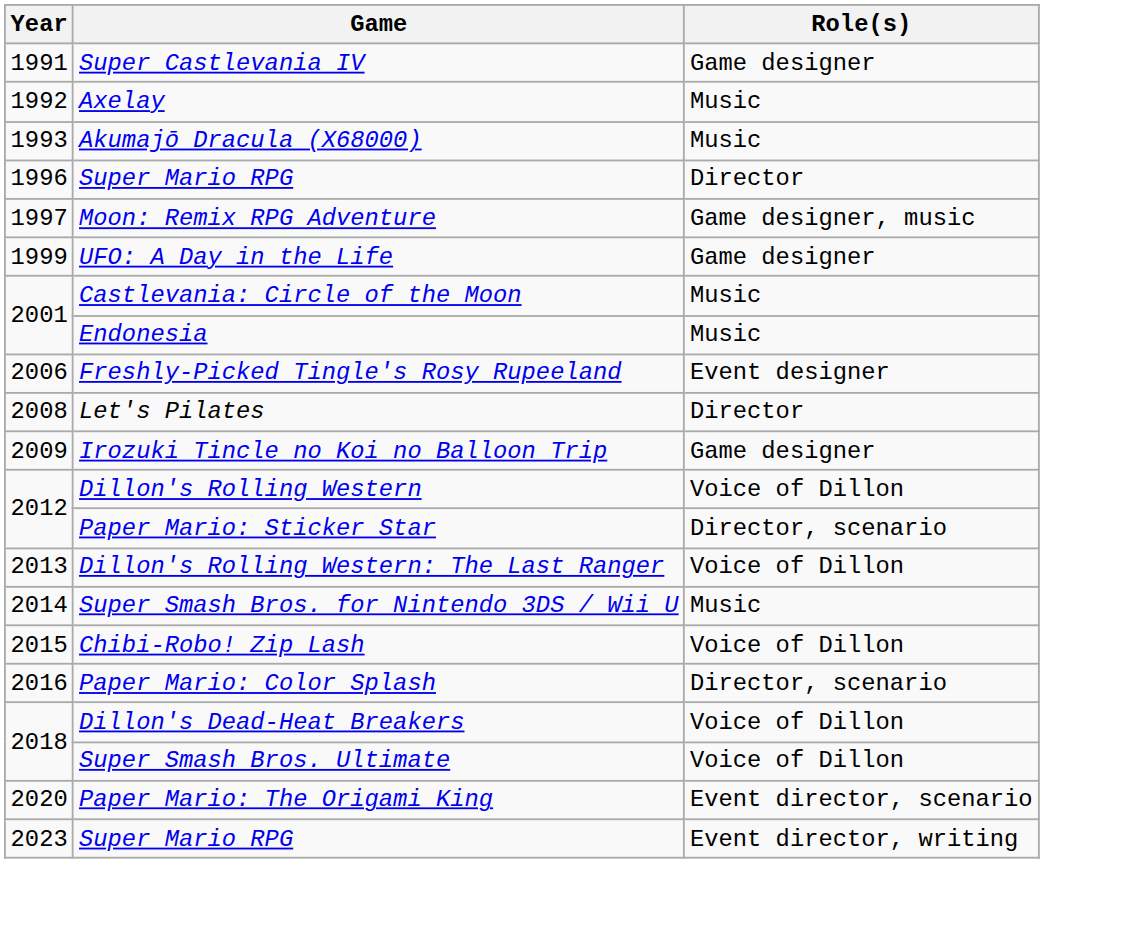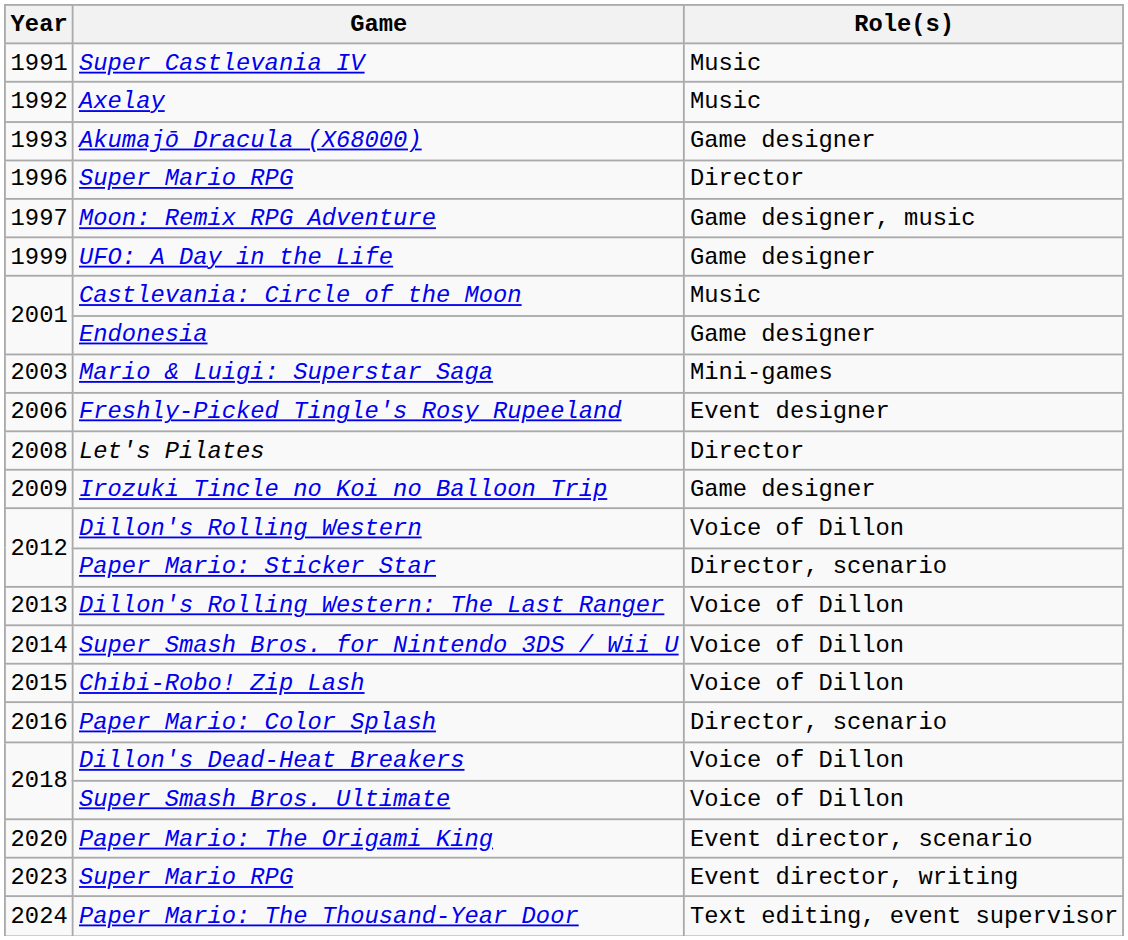Super Castlevania IV | Role(s): Game designer -> Music
Akumajō Dracula (X68000) | Role(s): Music -> Game designer
Endonesia | Role(s): Music -> Game designer
+ row: 2003 | Mario & Luigi: Superstar Saga | Mini-games
Super Smash Bros. for Nintendo 3DS / Wii U | Role(s): Music -> Voice of Dillon
+ row: 2024 | Paper Mario: The Thousand-Year Door | Text editing, event supervisor
